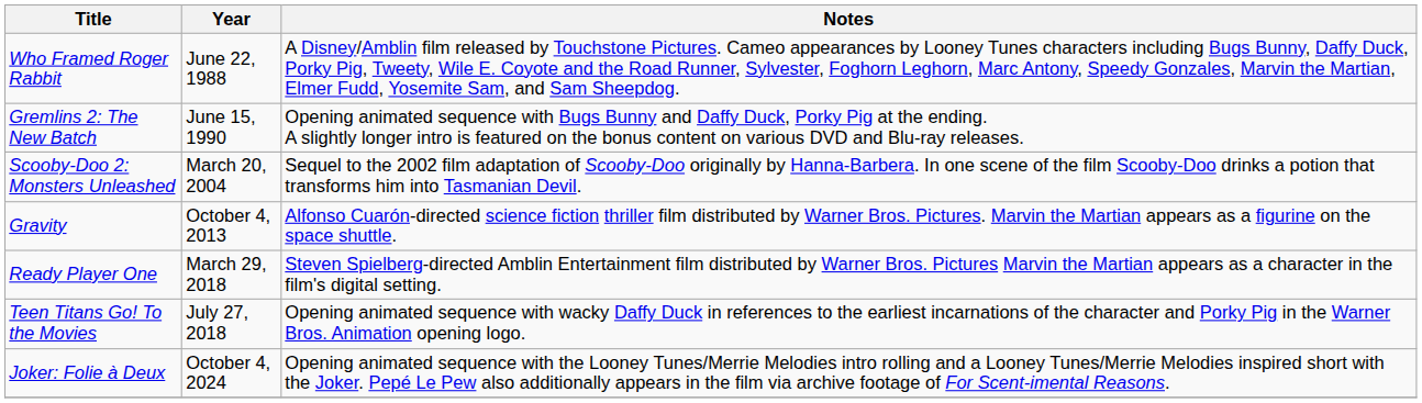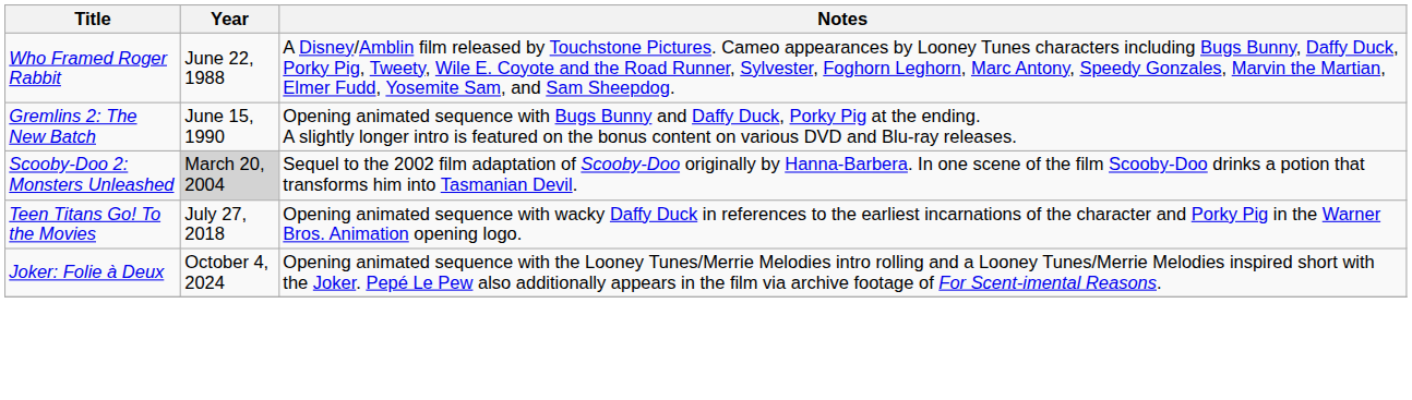Scooby-Doo 2: Monsters Unleashed | Year: no background -> lightgrey background
- row: Gravity | October 4, 2013 | Alfonso Cuarón-directed science fiction thriller film distributed by Warner Bros. Pictures. Marvin the Martian appears as a figurine on the space shuttle.
- row: Ready Player One | March 29, 2018 | Steven Spielberg-directed Amblin Entertainment film distributed by Warner Bros. Pictures Marvin the Martian appears as a character in the film's digital setting.
